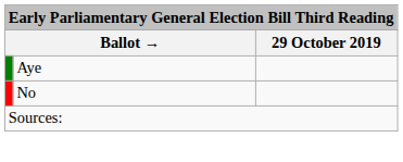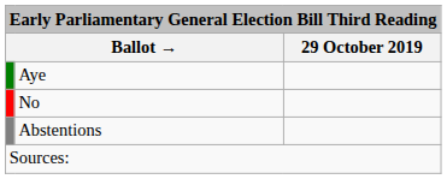+ row: Abstentions
